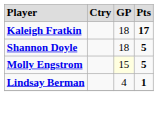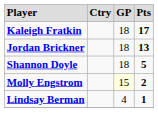+ row: Jordan Brickner | 18 | 13
Molly Engstrom | column 4: 5 -> 2
